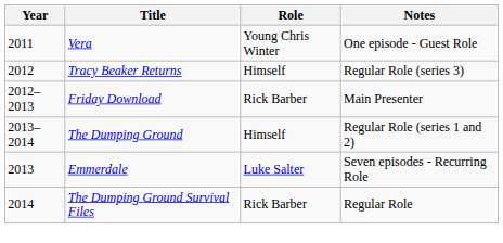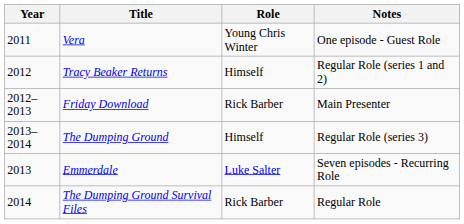Tracy Beaker Returns | Notes: Regular Role (series 3) -> Regular Role (series 1 and 2)
The Dumping Ground | Notes: Regular Role (series 1 and 2) -> Regular Role (series 3)
